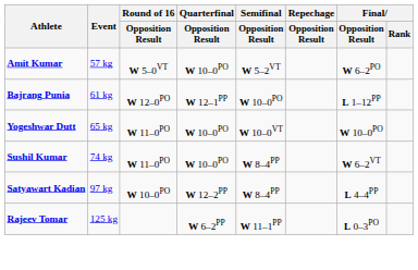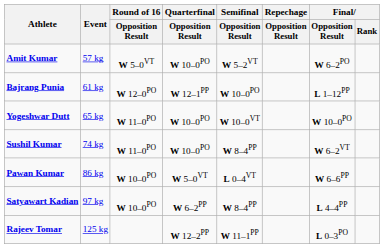+ row: Pawan Kumar | 86 kg | W 10–0PO | W 5–0VT | L 0–4VT | W 6–6PP
Satyawart Kadian | Quarterfinal / Opposition Result: W 12–2PP -> W 6–2PP
Rajeev Tomar | Quarterfinal / Opposition Result: W 6–2PP -> W 12–2PP
